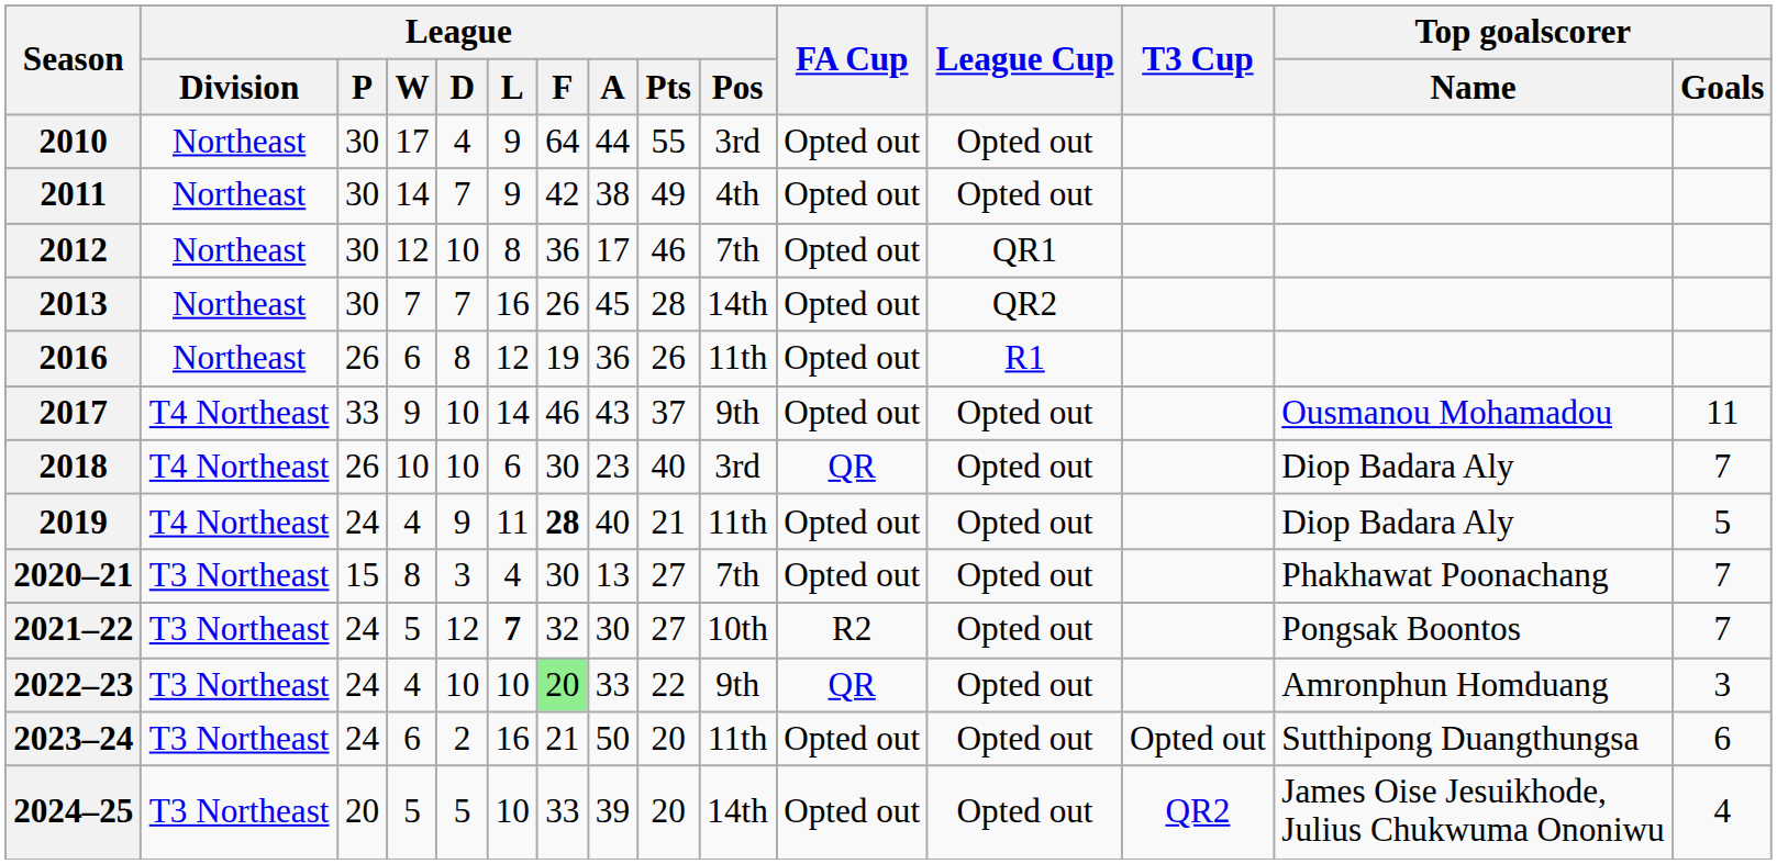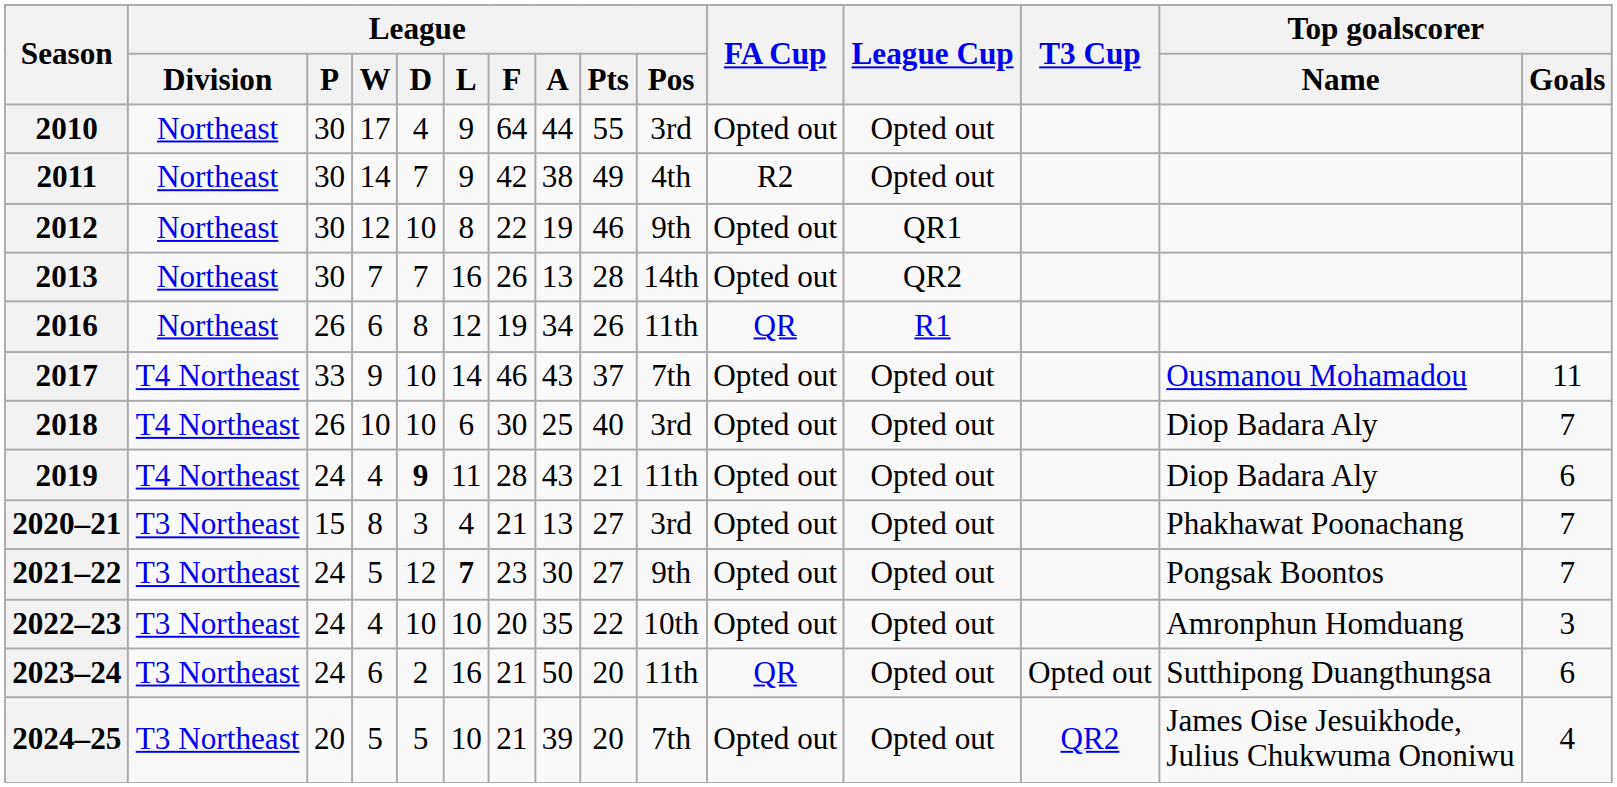2011 | FA Cup: Opted out -> R2
2012 | League / F: 36 -> 22
2012 | League / A: 17 -> 19
2012 | League / Pos: 7th -> 9th
2013 | League / A: 45 -> 13
2016 | League / A: 36 -> 34
2016 | FA Cup: Opted out -> QR
2017 | League / Pos: 9th -> 7th
2018 | League / A: 23 -> 25
2018 | FA Cup: QR -> Opted out
2019 | League / D: normal -> bold
2019 | League / F: bold -> normal
2019 | League / A: 40 -> 43
2019 | Top goalscorer / Goals: 5 -> 6
2020–21 | League / F: 30 -> 21
2020–21 | League / Pos: 7th -> 3rd
2021–22 | League / F: 32 -> 23
2021–22 | League / Pos: 10th -> 9th
2021–22 | FA Cup: R2 -> Opted out
2022–23 | League / F: lightgreen background -> no background
2022–23 | League / A: 33 -> 35
2022–23 | League / Pos: 9th -> 10th
2022–23 | FA Cup: QR -> Opted out
2023–24 | FA Cup: Opted out -> QR
2024–25 | League / F: 33 -> 21
2024–25 | League / Pos: 14th -> 7th
